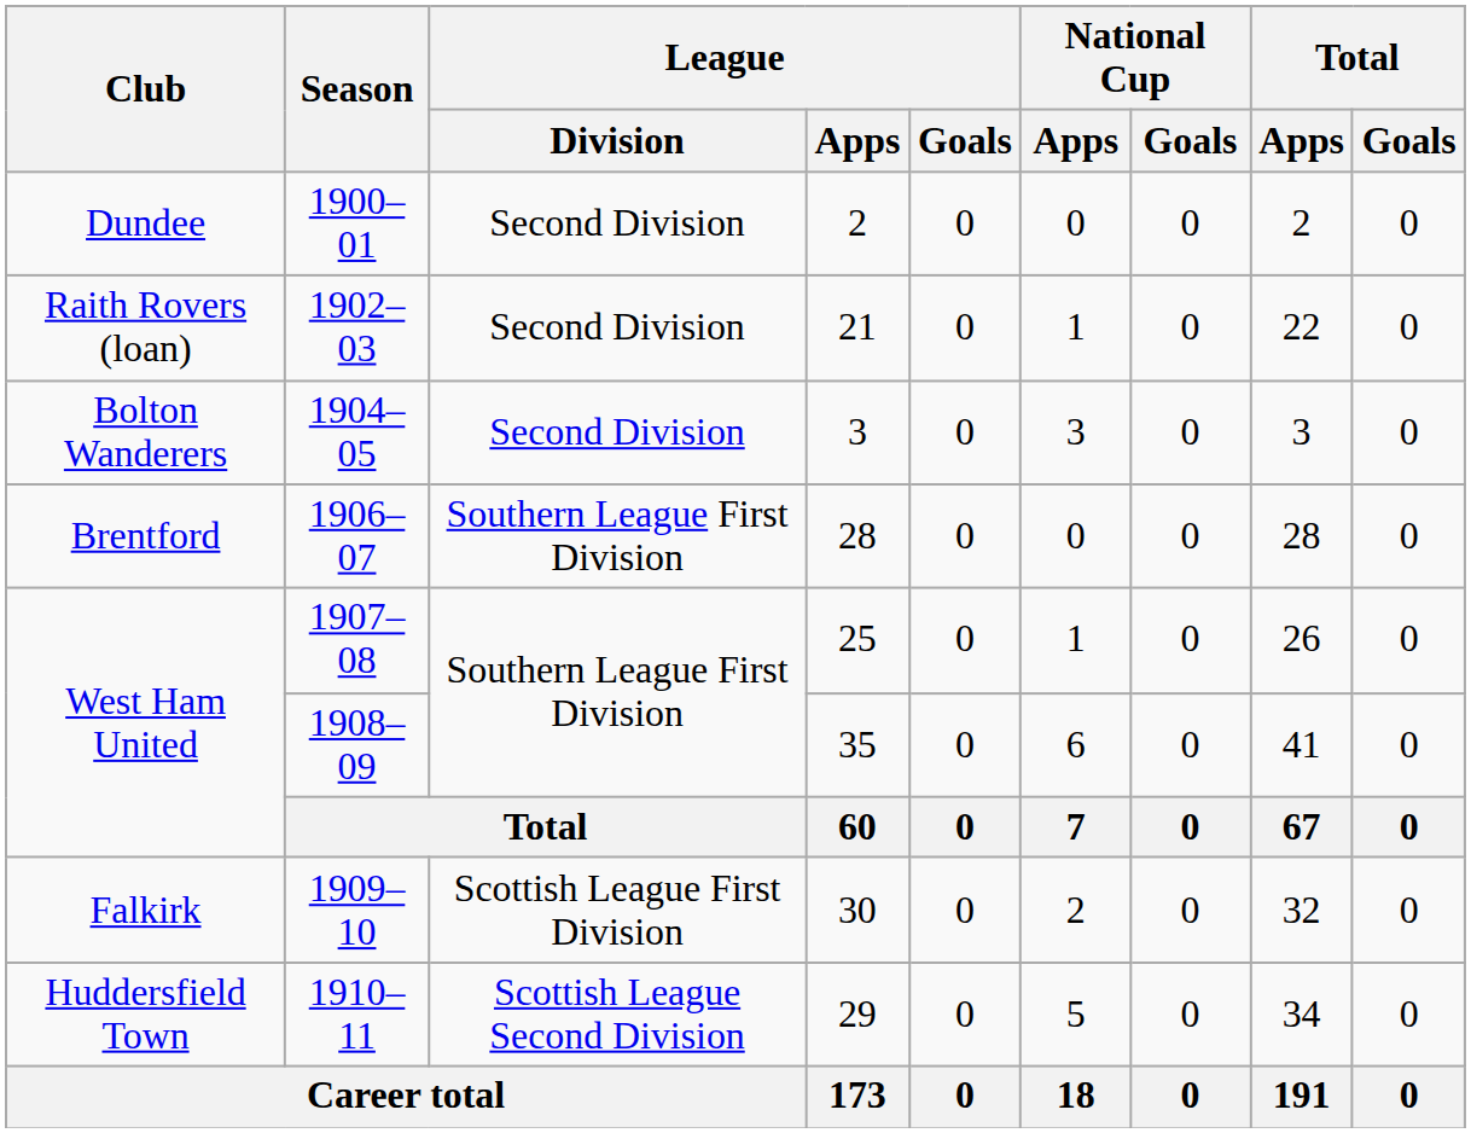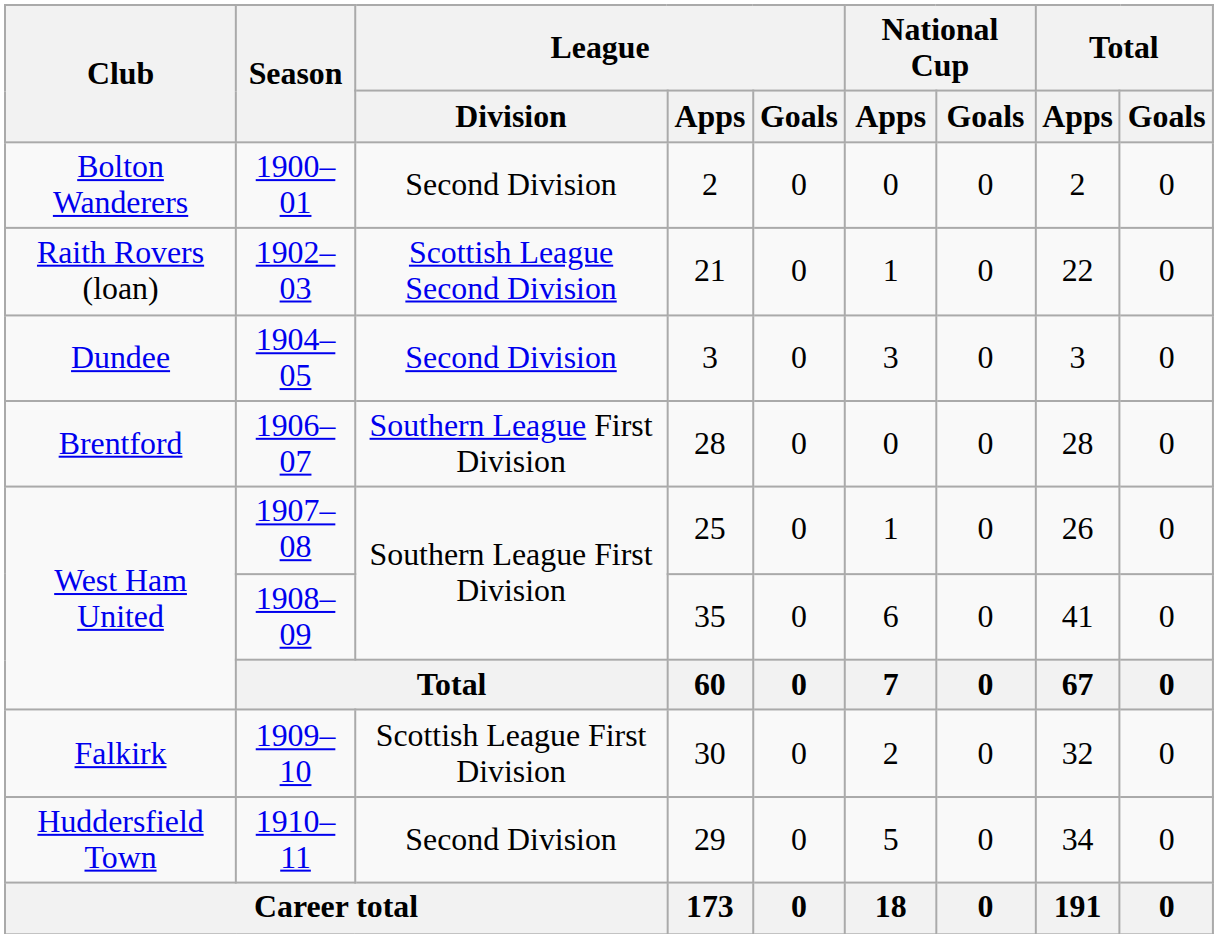1900–01 | Club: Dundee -> Bolton Wanderers
1902–03 | League / Division: Second Division -> Scottish League Second Division
1904–05 | Club: Bolton Wanderers -> Dundee
1910–11 | League / Division: Scottish League Second Division -> Second Division
